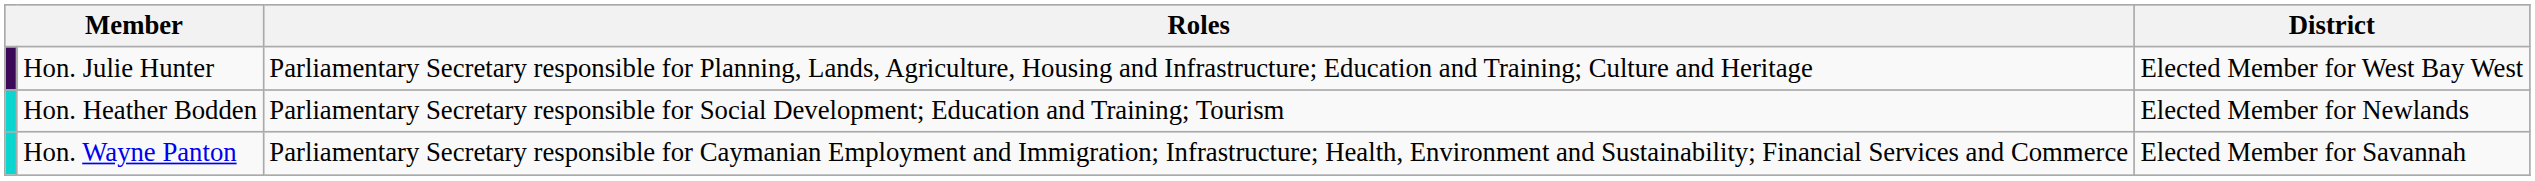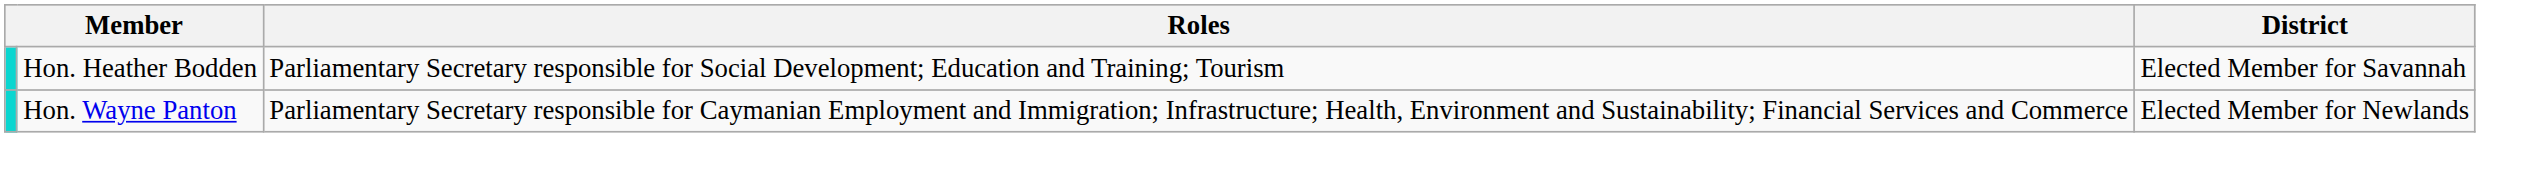- row: Hon. Julie Hunter | Parliamentary Secretary responsible for Planning, Lands, Agriculture, Housing and Infrastructure; Education and Training; Culture and Heritage | Elected Member for West Bay West
Hon. Heather Bodden | District: Elected Member for Newlands -> Elected Member for Savannah
Hon. Wayne Panton | District: Elected Member for Savannah -> Elected Member for Newlands
